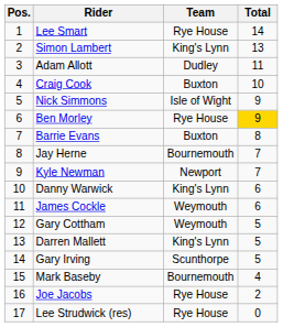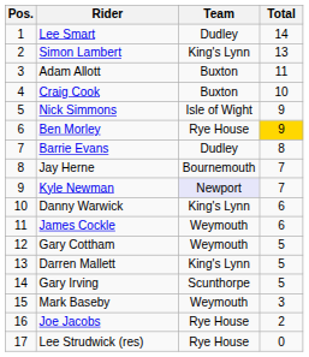Lee Smart | Team: Rye House -> Dudley
Adam Allott | Team: Dudley -> Buxton
Barrie Evans | Team: Buxton -> Dudley
Kyle Newman | Team: no background -> lavender background
Mark Baseby | Team: Bournemouth -> Weymouth
Mark Baseby | Total: 4 -> 3
